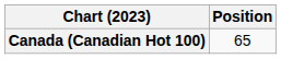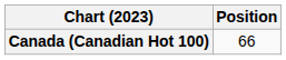Canada (Canadian Hot 100) | Position: 65 -> 66
